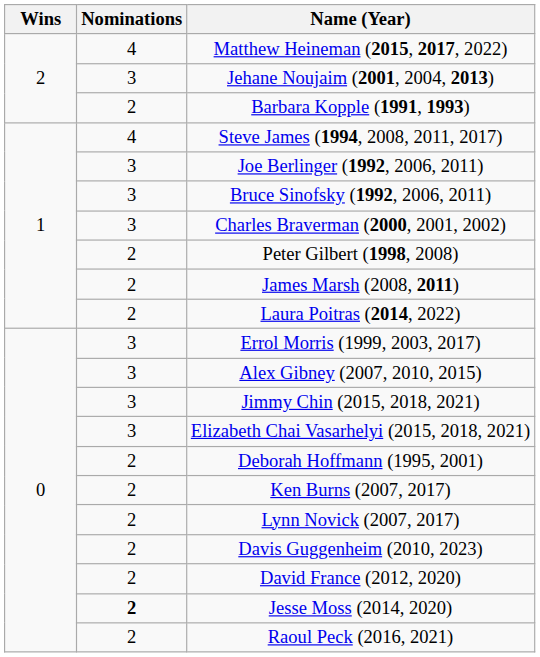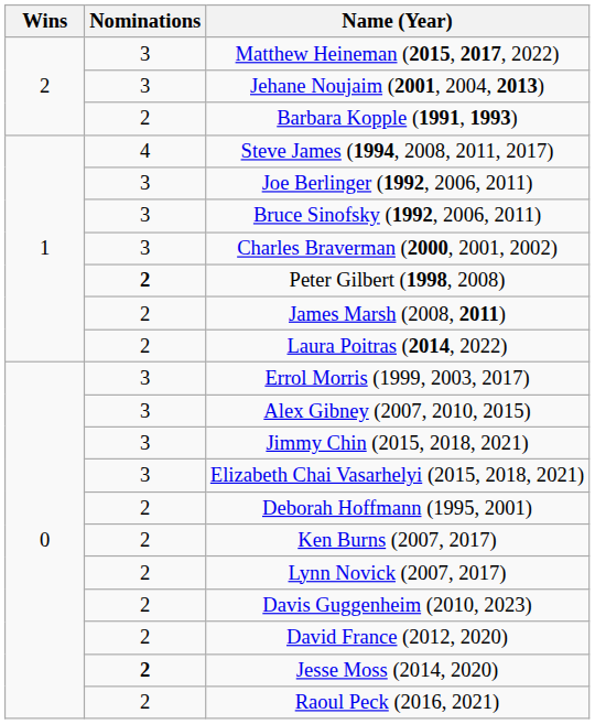Matthew Heineman (2015, 2017, 2022) | Nominations: 4 -> 3
Peter Gilbert (1998, 2008) | Nominations: normal -> bold
